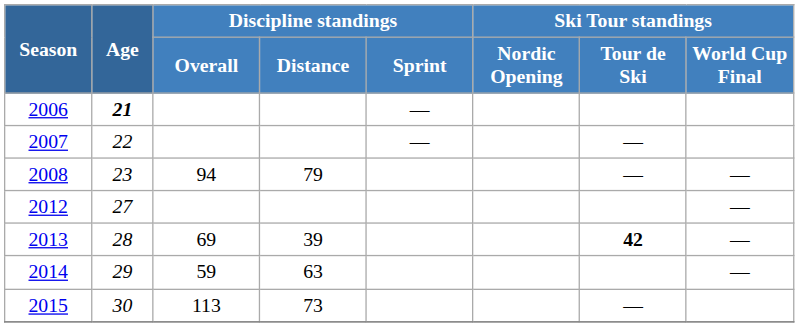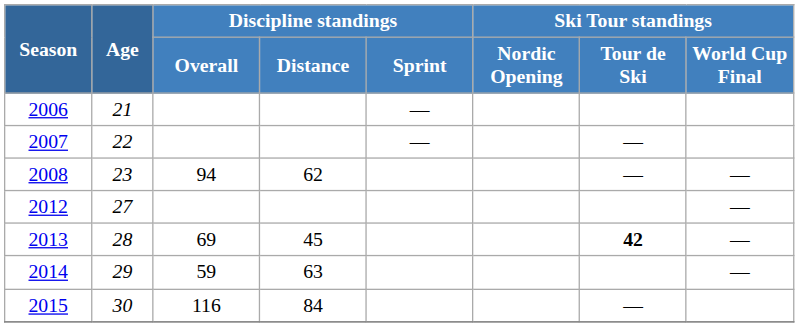2006 | Age: bold -> normal
2008 | Discipline standings / Distance: 79 -> 62
2013 | Discipline standings / Distance: 39 -> 45
2015 | Discipline standings / Overall: 113 -> 116
2015 | Discipline standings / Distance: 73 -> 84
